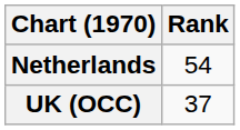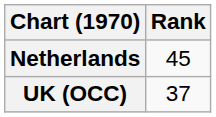Netherlands | Rank: 54 -> 45
